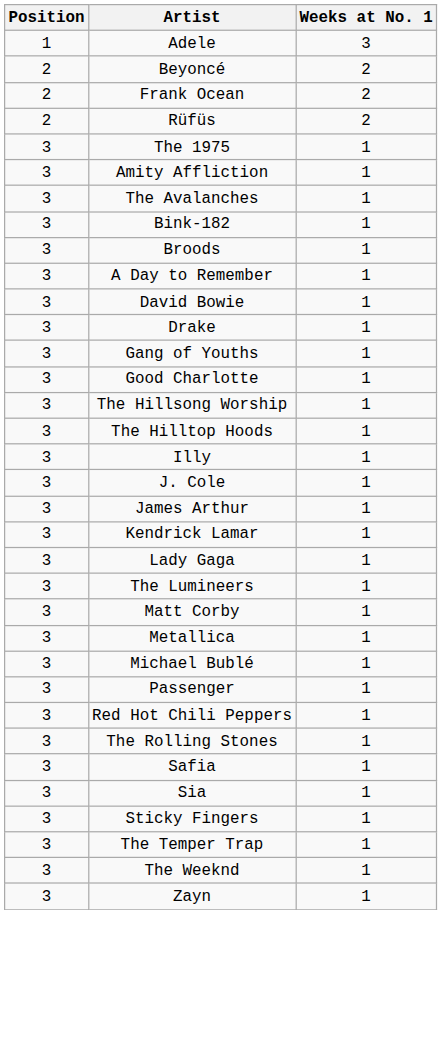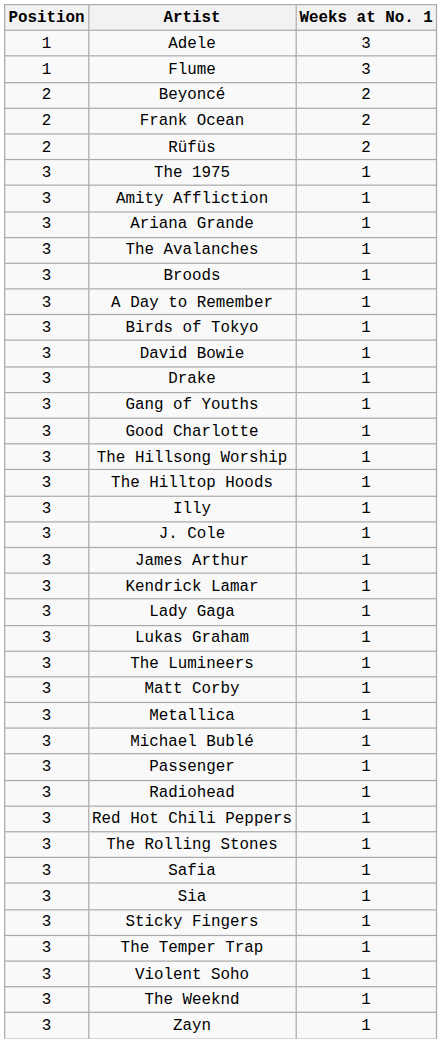+ row: 1 | Flume | 3
+ row: 3 | Ariana Grande | 1
- row: 3 | Bink-182 | 1
+ row: 3 | Birds of Tokyo | 1
+ row: 3 | Lukas Graham | 1
+ row: 3 | Radiohead | 1
+ row: 3 | Violent Soho | 1
